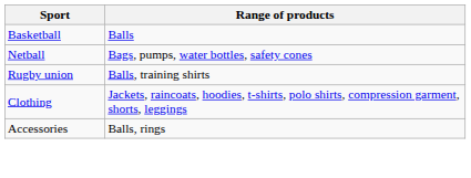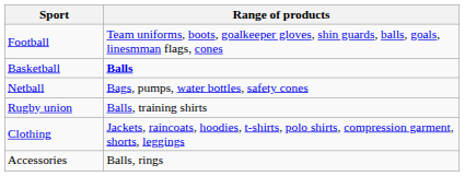+ row: Football | Team uniforms, boots, goalkeeper gloves, shin guards, balls, goals, linesmman flags, cones
Basketball | Range of products: normal -> bold
